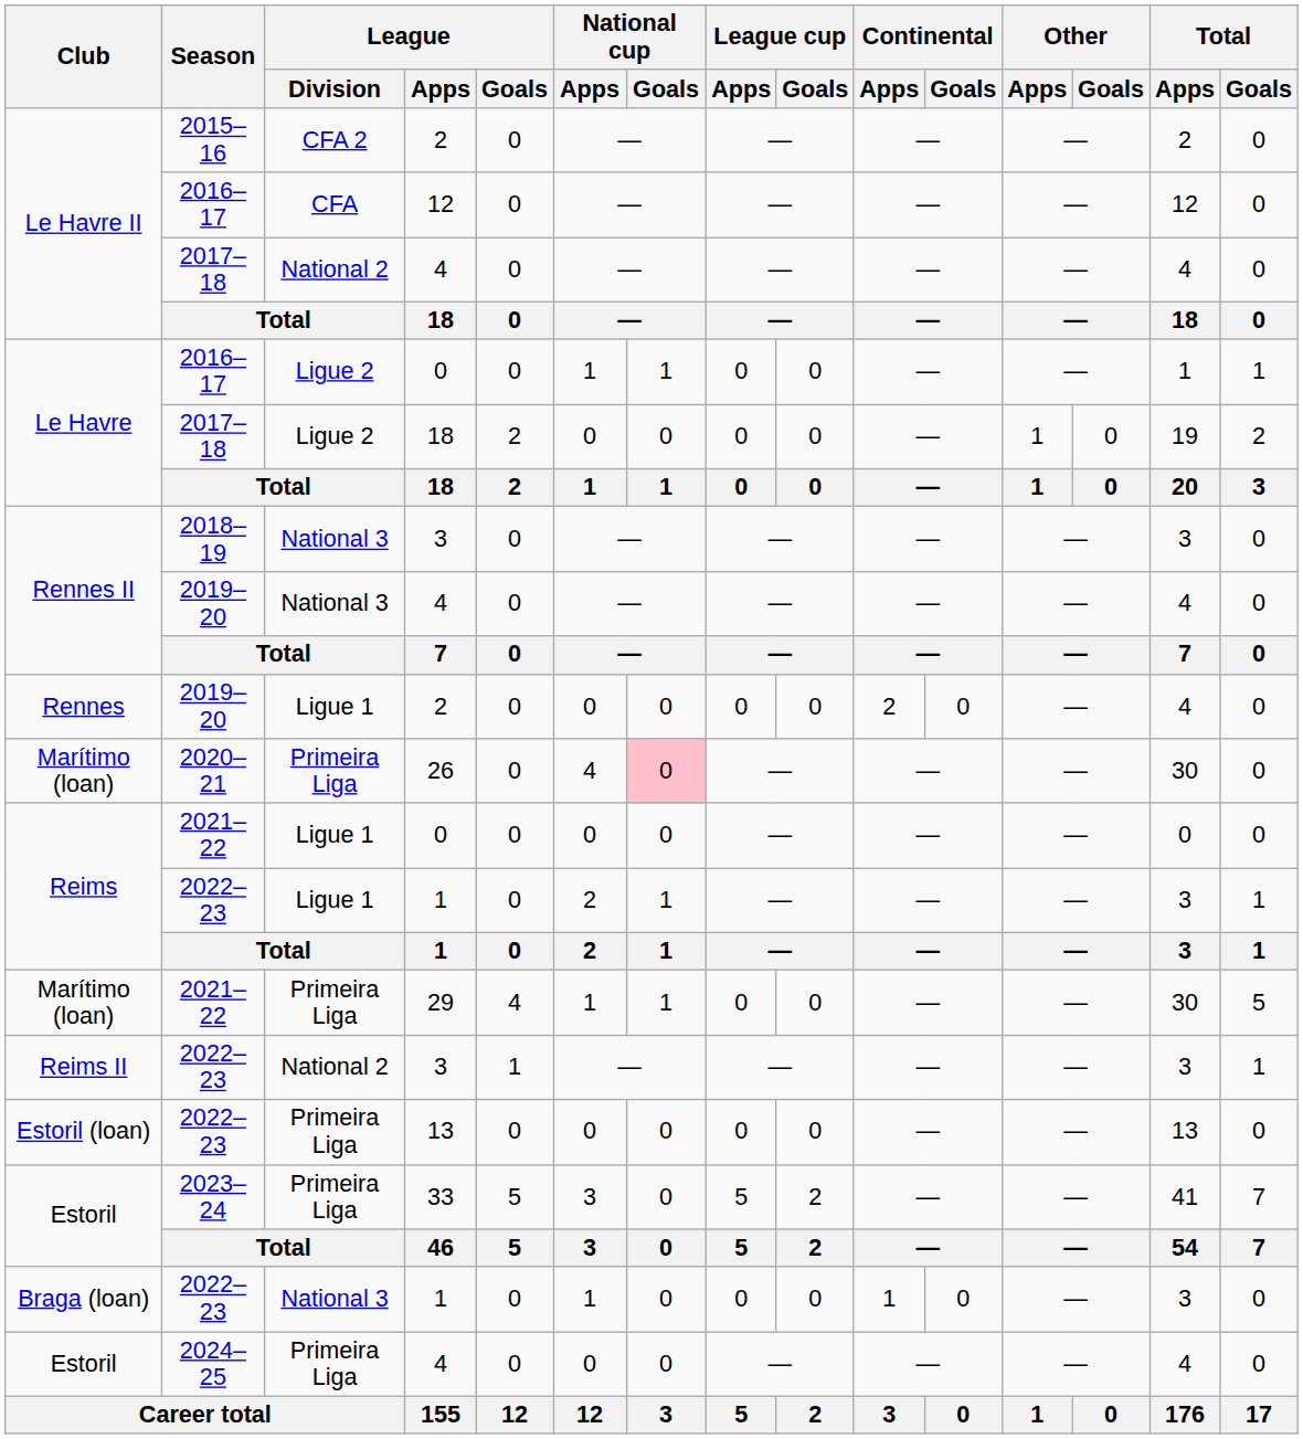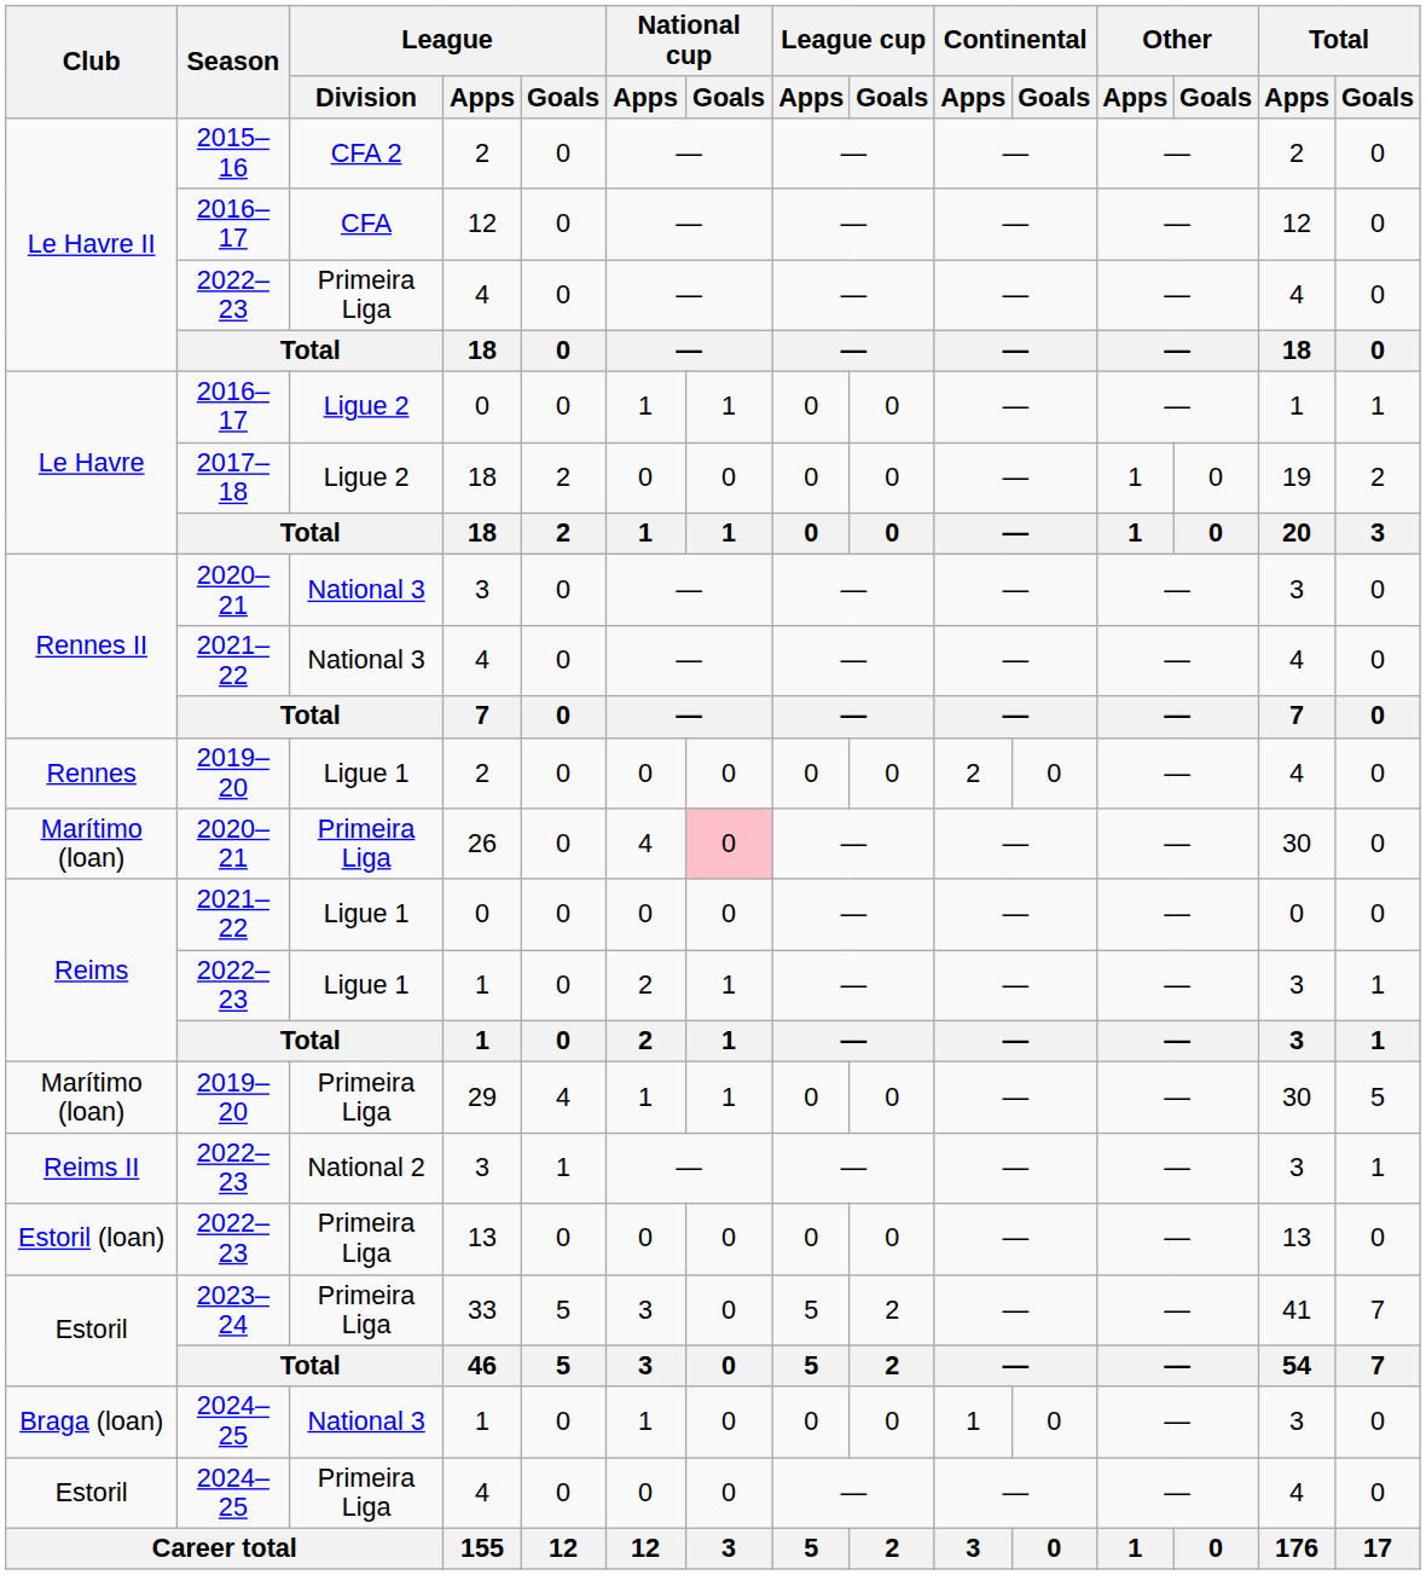Le Havre II / 4 | Season: 2017–18 -> 2022–23
Le Havre II / 4 | League / Division: National 2 -> Primeira Liga
Rennes II / 3 | Season: 2018–19 -> 2020–21
Rennes II / 4 | Season: 2019–20 -> 2021–22
29 | Season: 2021–22 -> 2019–20
Braga (loan) / 1 | Season: 2022–23 -> 2024–25
